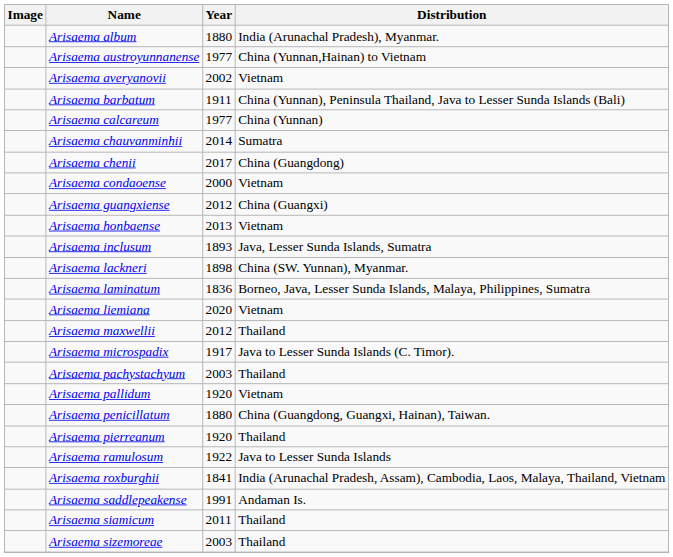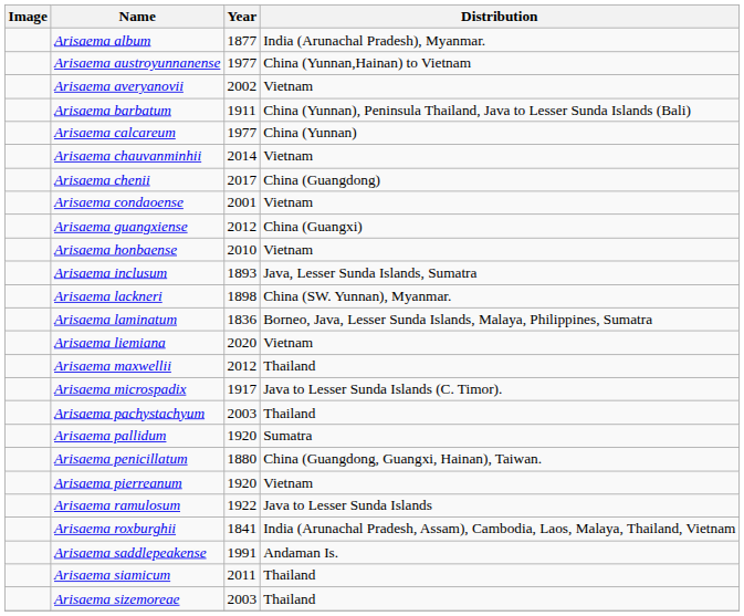Arisaema album | Year: 1880 -> 1877
Arisaema chauvanminhii | Distribution: Sumatra -> Vietnam
Arisaema condaoense | Year: 2000 -> 2001
Arisaema honbaense | Year: 2013 -> 2010
Arisaema pallidum | Distribution: Vietnam -> Sumatra
Arisaema pierreanum | Distribution: Thailand -> Vietnam
